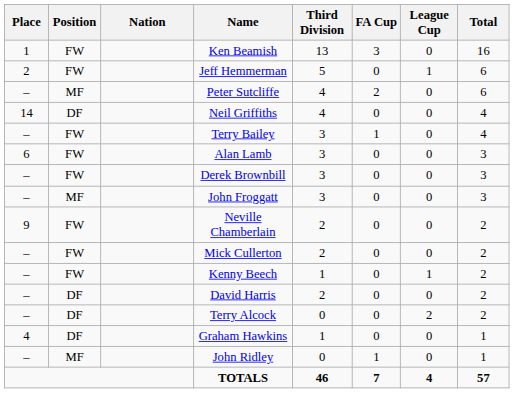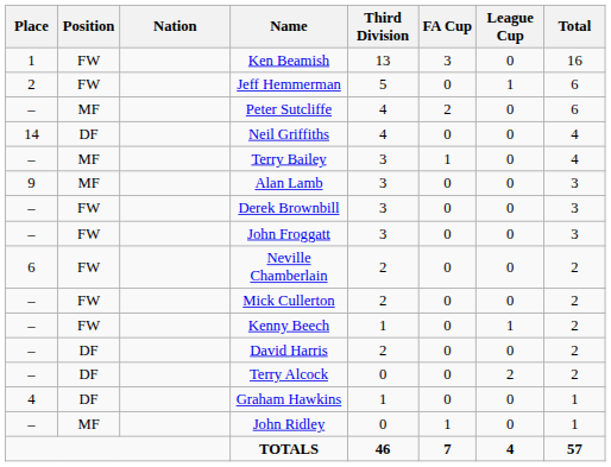Terry Bailey | Position: FW -> MF
Alan Lamb | Place: 6 -> 9
Alan Lamb | Position: FW -> MF
John Froggatt | Position: MF -> FW
Neville Chamberlain | Place: 9 -> 6
